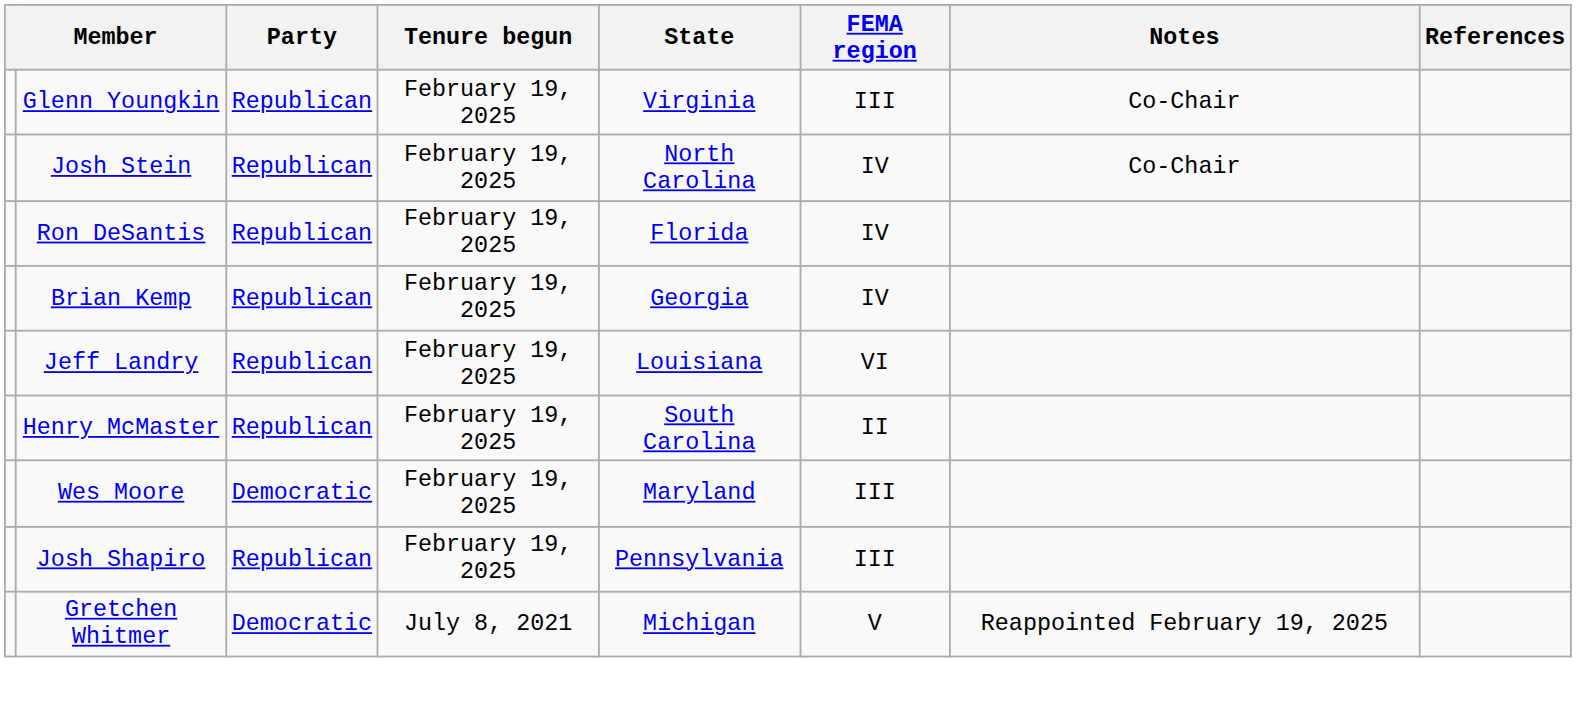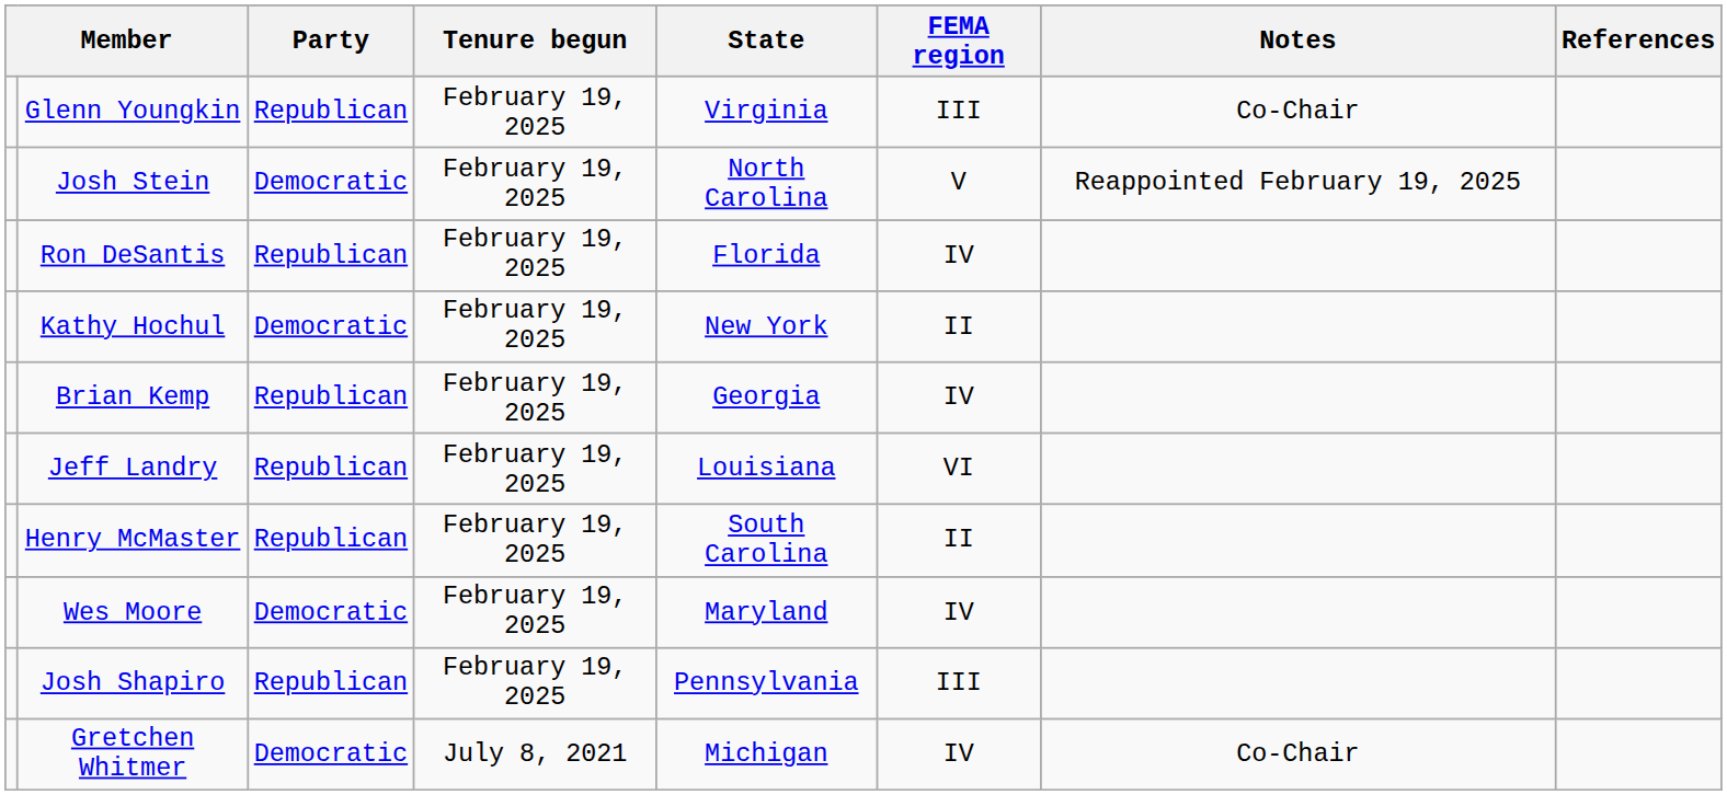Josh Stein | Party: Republican -> Democratic
Josh Stein | FEMA region: IV -> V
Josh Stein | Notes: Co-Chair -> Reappointed February 19, 2025
+ row: Kathy Hochul | Democratic | February 19, 2025 | New York | II
Wes Moore | FEMA region: III -> IV
Gretchen Whitmer | FEMA region: V -> IV
Gretchen Whitmer | Notes: Reappointed February 19, 2025 -> Co-Chair
